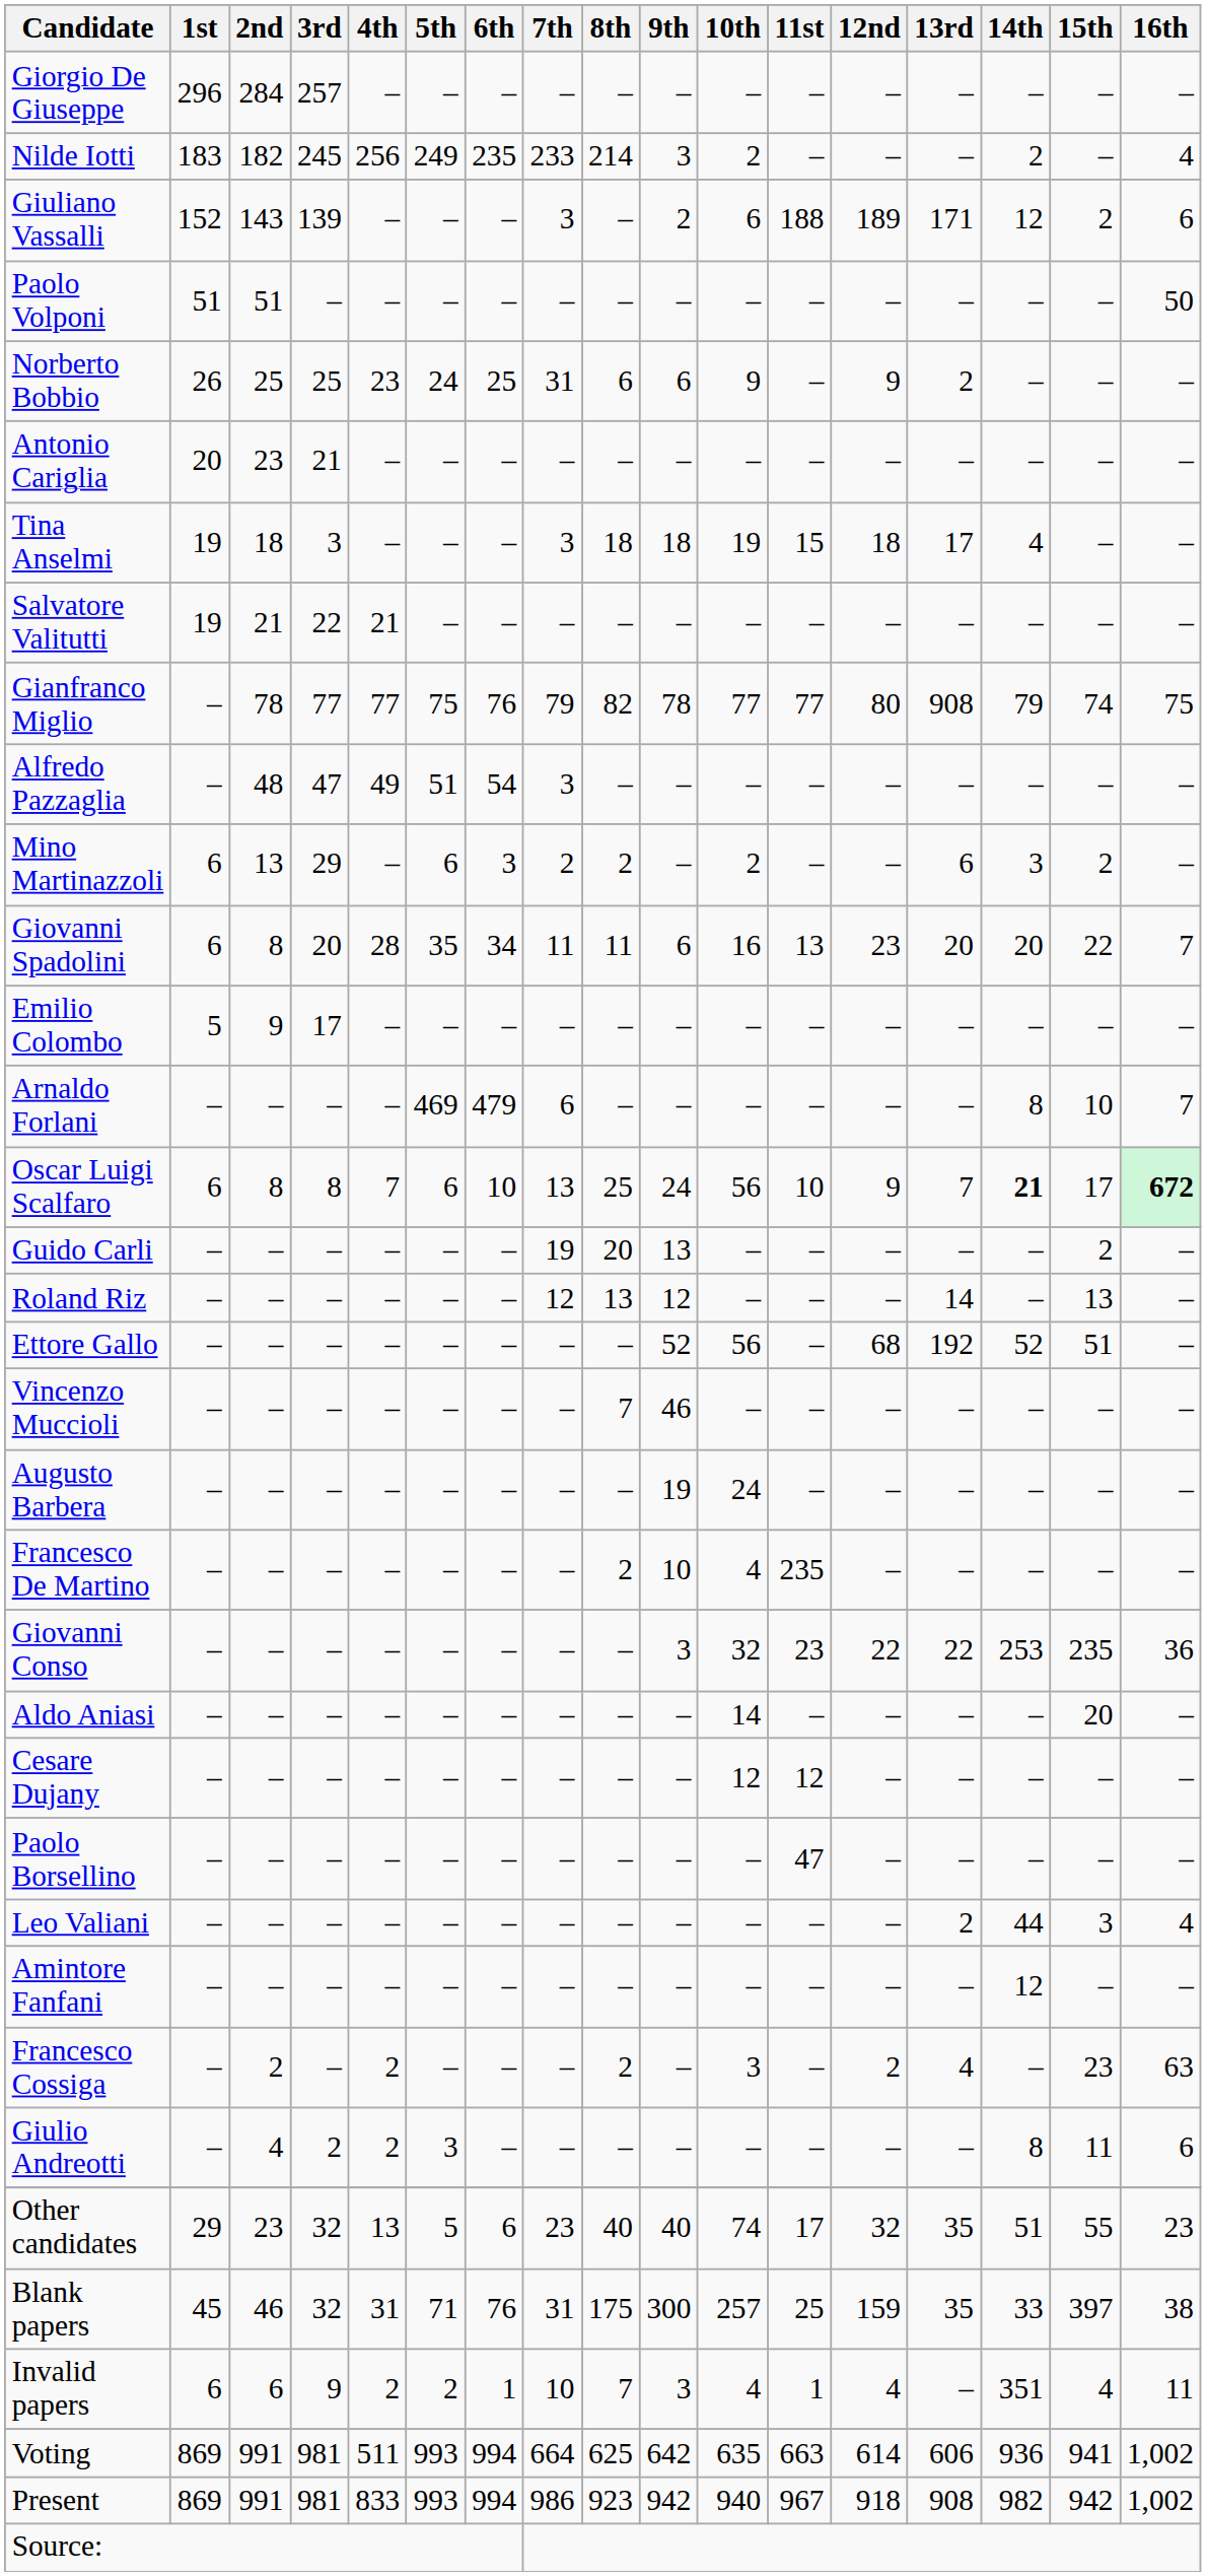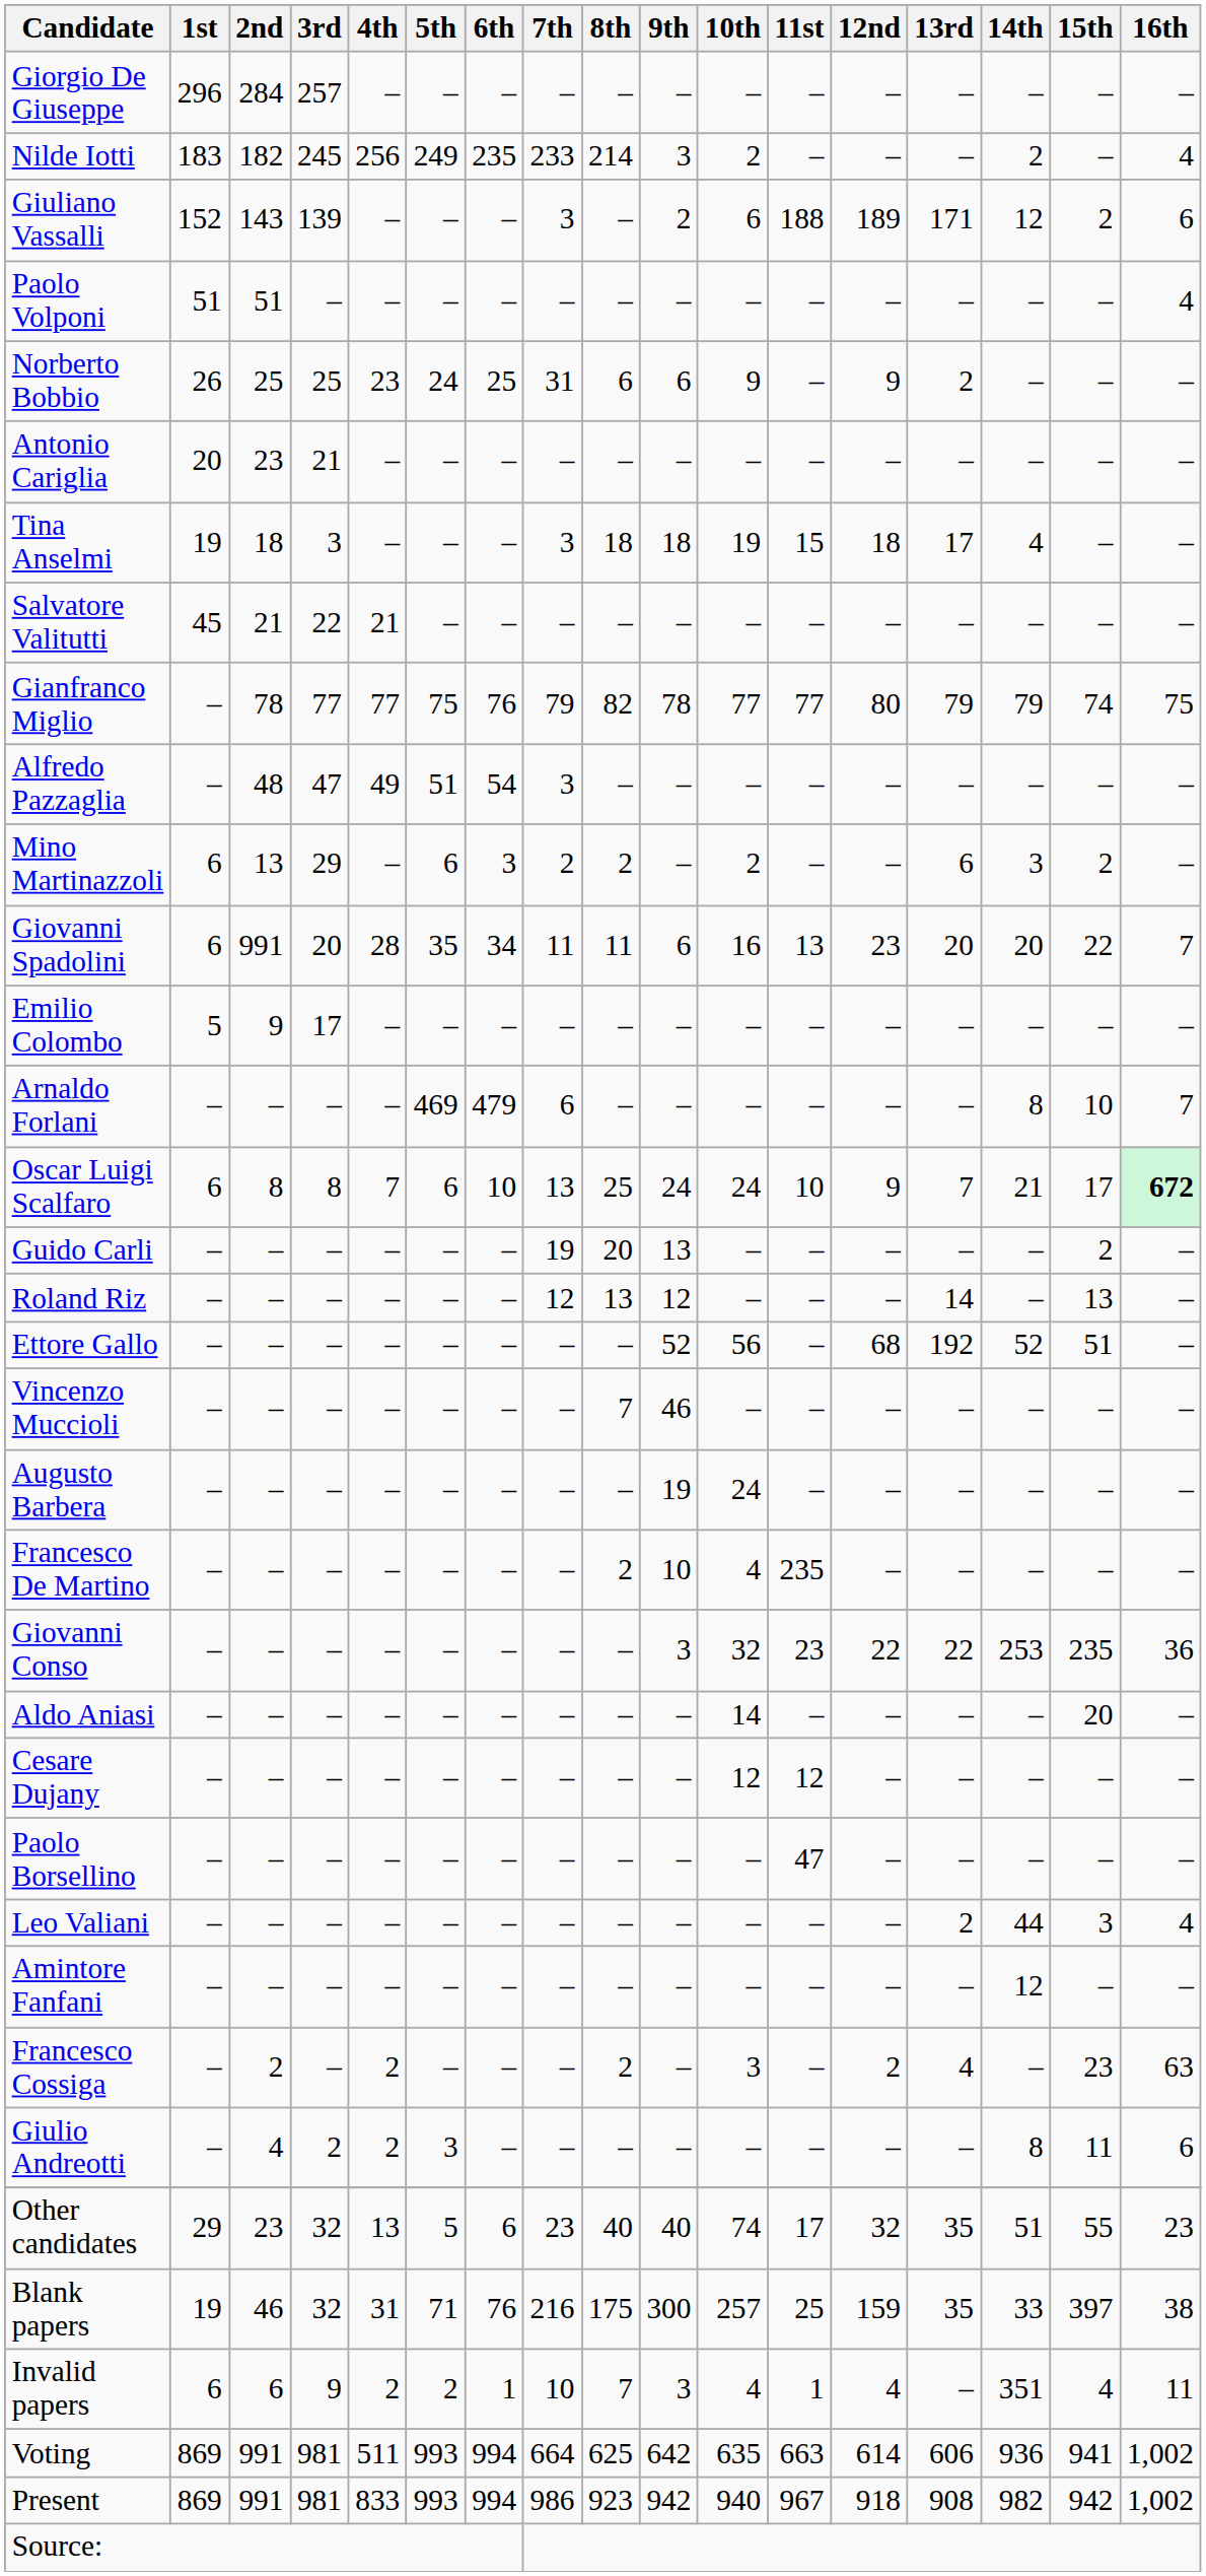Paolo Volponi | 16th: 50 -> 4
Salvatore Valitutti | 1st: 19 -> 45
Gianfranco Miglio | 13rd: 908 -> 79
Giovanni Spadolini | 2nd: 8 -> 991
Oscar Luigi Scalfaro | 10th: 56 -> 24
Oscar Luigi Scalfaro | 14th: bold -> normal
Blank papers | 1st: 45 -> 19
Blank papers | 7th: 31 -> 216
